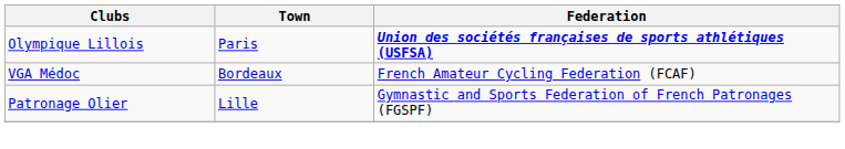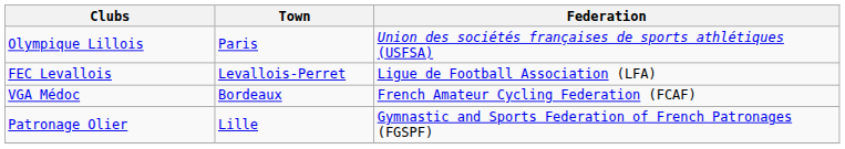Olympique Lillois | Federation: bold -> normal
+ row: FEC Levallois | Levallois-Perret | Ligue de Football Association (LFA)
